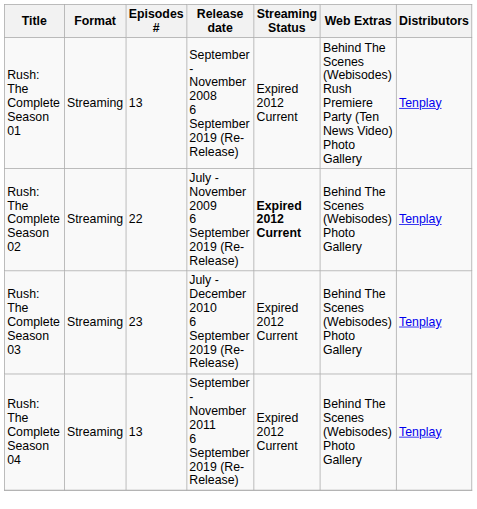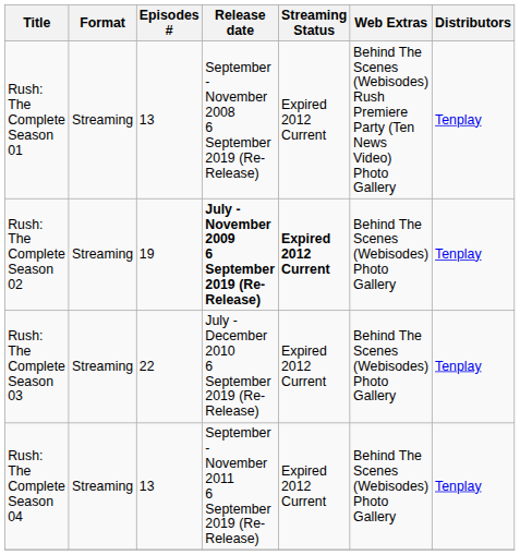Rush: The Complete Season 02 | Episodes #: 22 -> 19
Rush: The Complete Season 02 | Release date: normal -> bold
Rush: The Complete Season 03 | Episodes #: 23 -> 22
